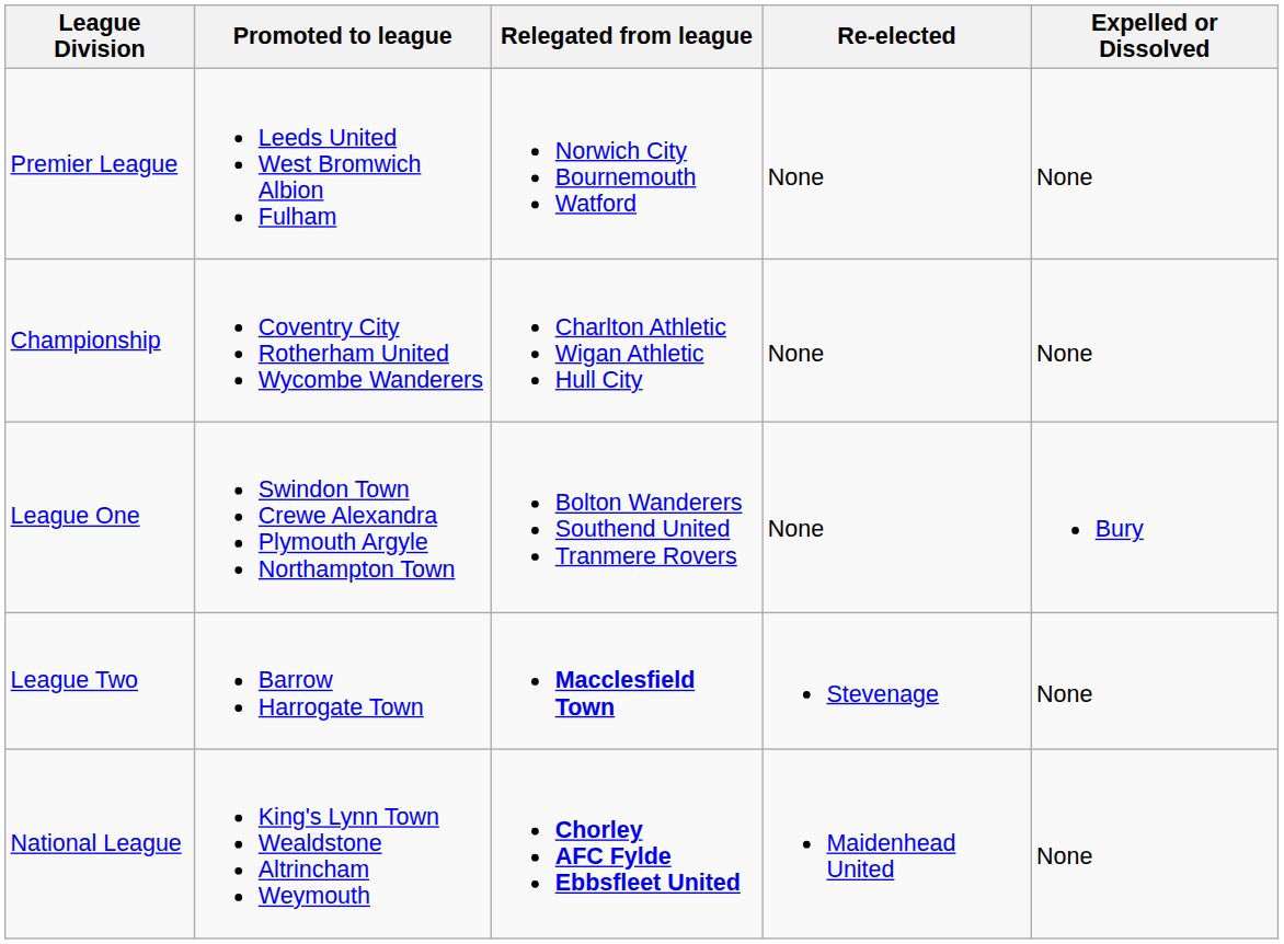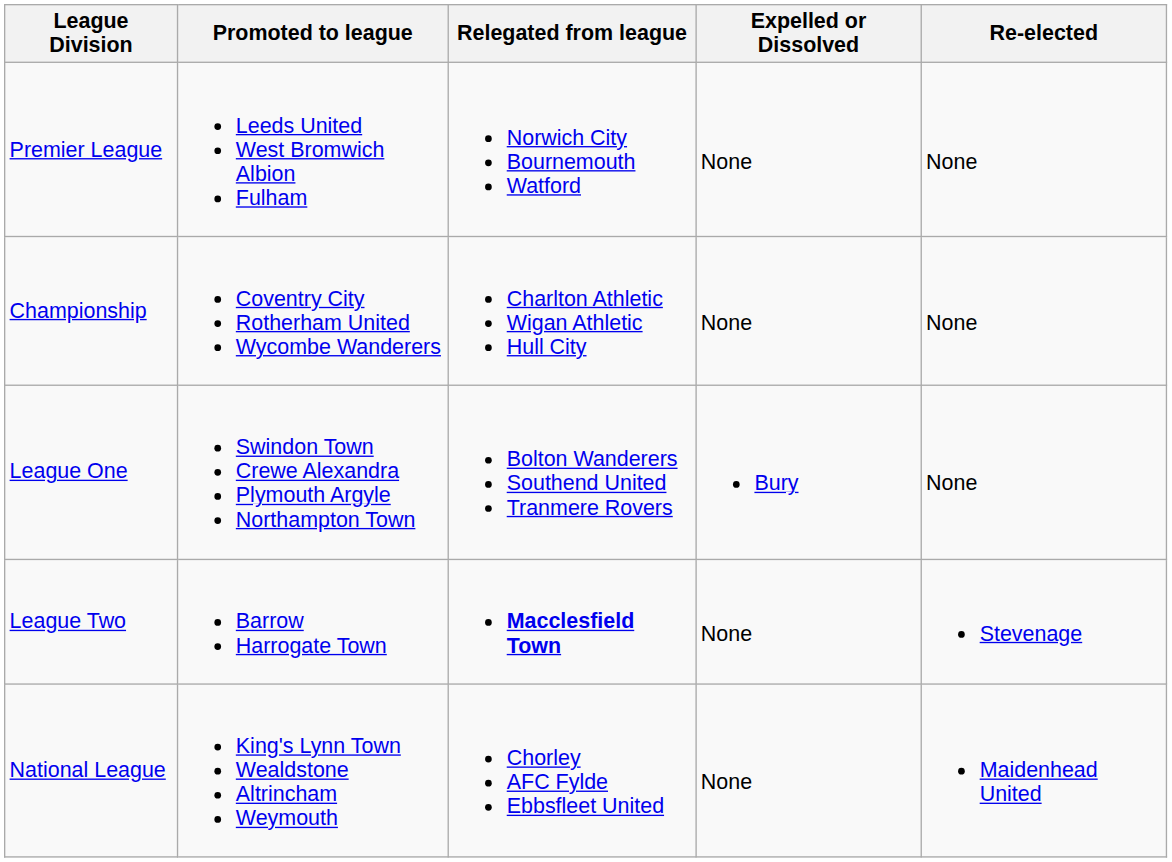columns swapped: Expelled or Dissolved <-> Re-elected
National League | Relegated from league: bold -> normal
